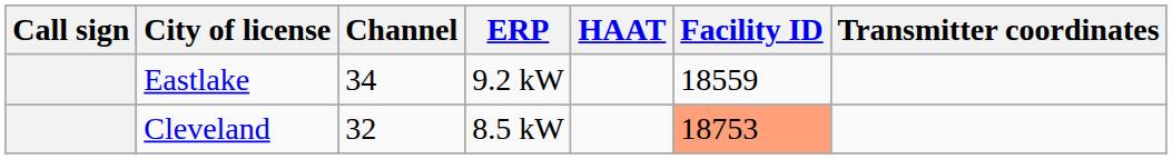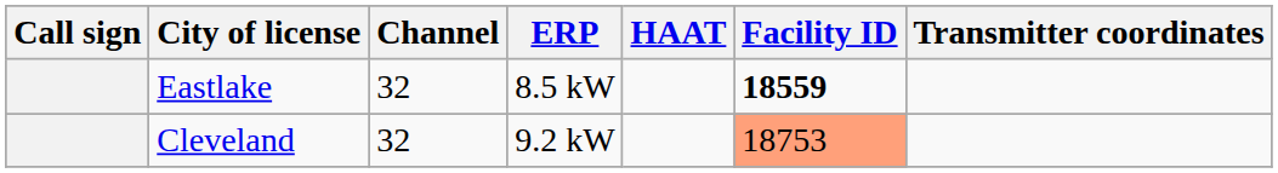Eastlake | Channel: 34 -> 32
Eastlake | ERP: 9.2 kW -> 8.5 kW
Eastlake | Facility ID: normal -> bold
Cleveland | ERP: 8.5 kW -> 9.2 kW
